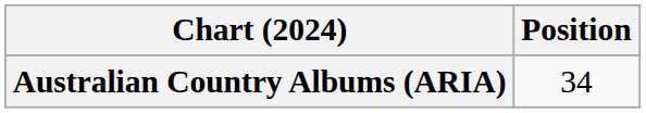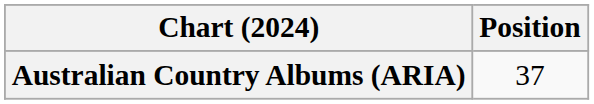Australian Country Albums (ARIA) | Position: 34 -> 37
